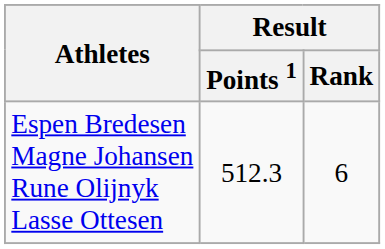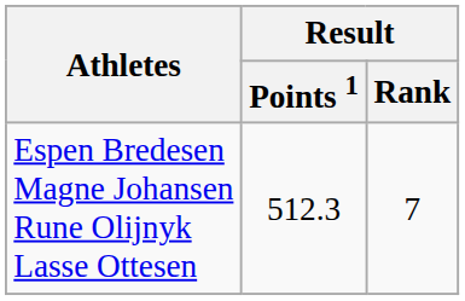Espen Bredesen Magne Johansen Rune Olijnyk Lasse Ottesen | Result / Rank: 6 -> 7
